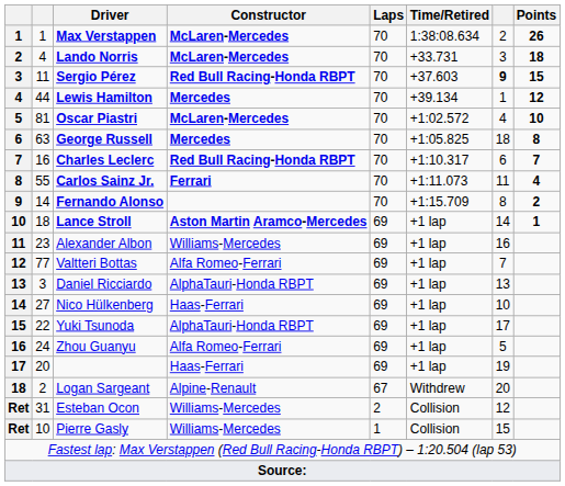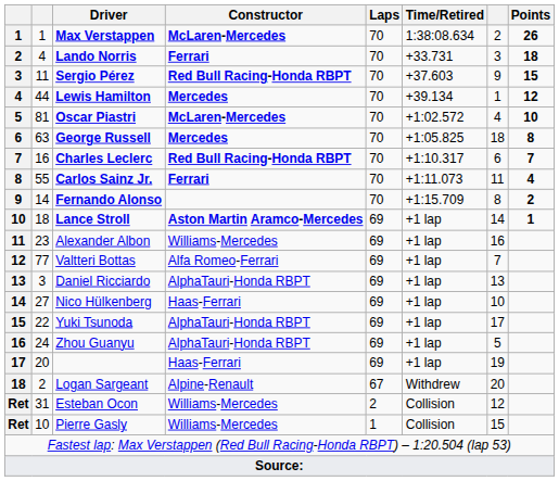Lando Norris | Constructor: McLaren-Mercedes -> Ferrari
Sergio Pérez | column 7: bold -> normal
Zhou Guanyu | Constructor: Alfa Romeo-Ferrari -> AlphaTauri-Honda RBPT
